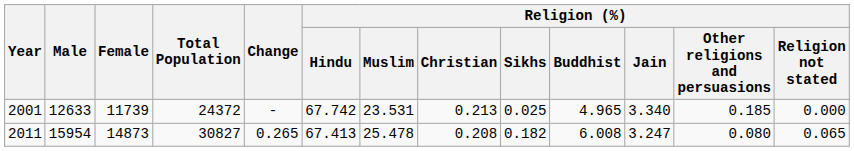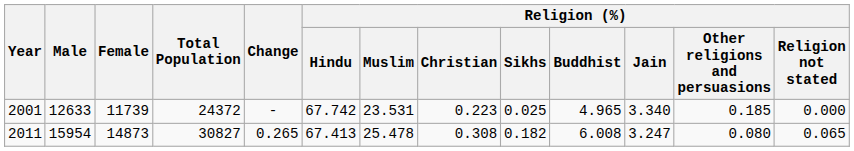2001 | Religion (%) / Christian: 0.213 -> 0.223
2011 | Religion (%) / Christian: 0.208 -> 0.308
